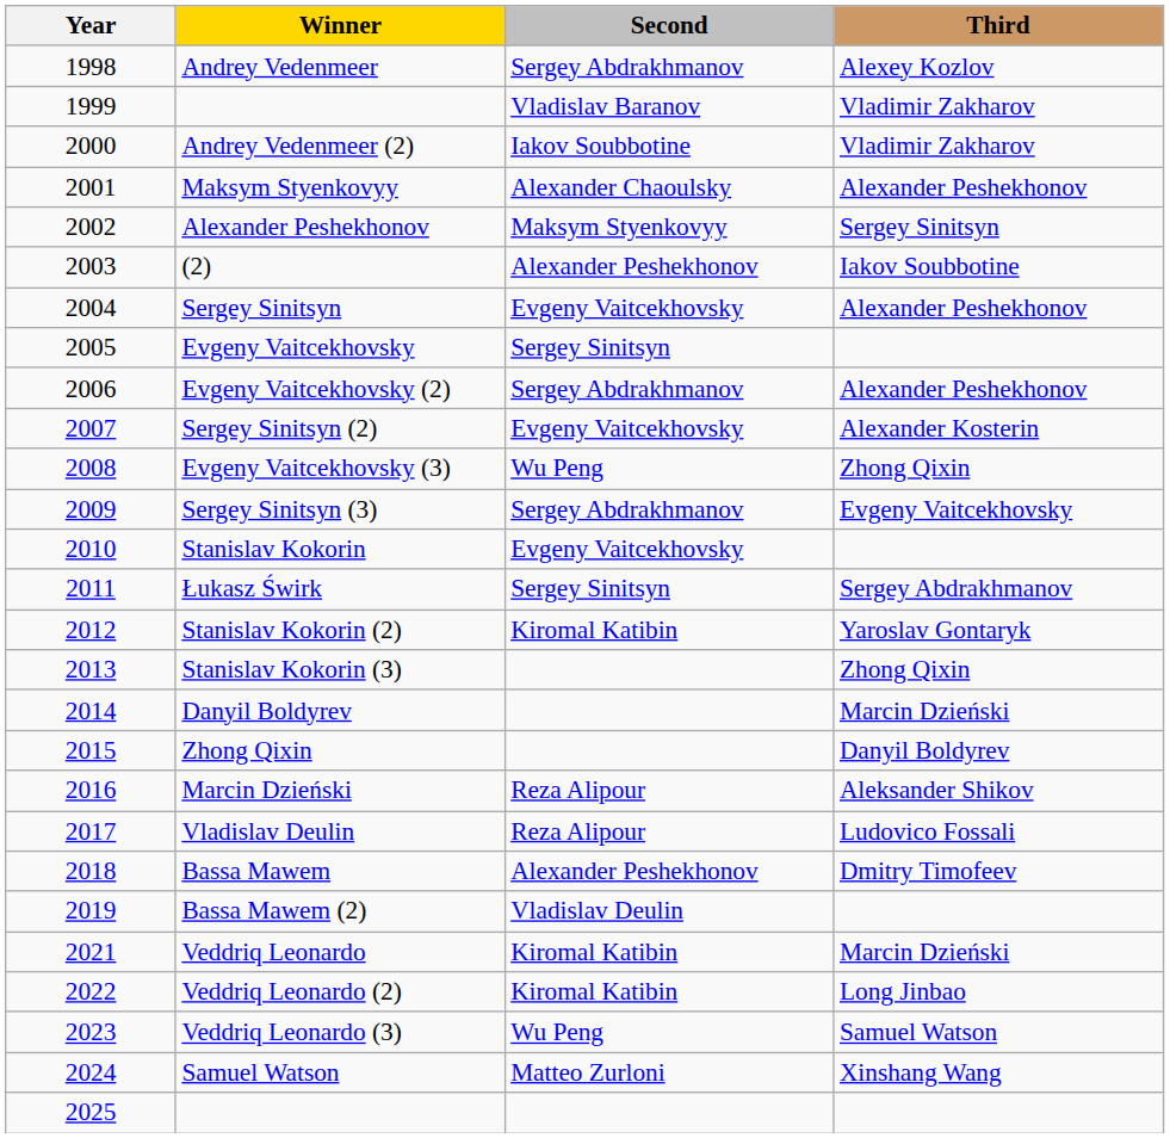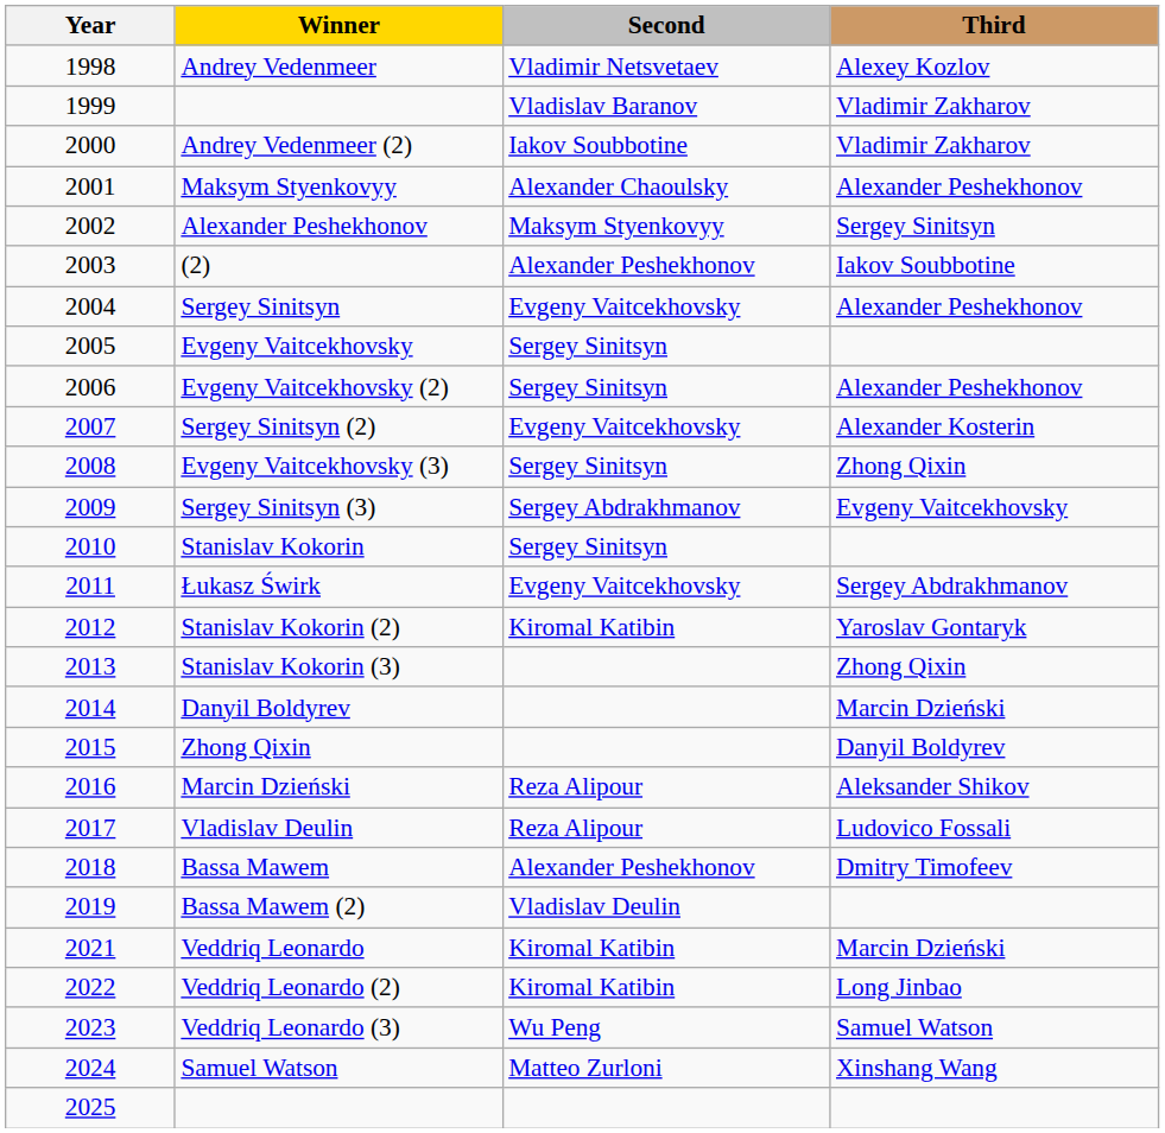Andrey Vedenmeer | Second: Sergey Abdrakhmanov -> Vladimir Netsvetaev
Evgeny Vaitcekhovsky (2) | Second: Sergey Abdrakhmanov -> Sergey Sinitsyn
Evgeny Vaitcekhovsky (3) | Second: Wu Peng -> Sergey Sinitsyn
Stanislav Kokorin | Second: Evgeny Vaitcekhovsky -> Sergey Sinitsyn
Łukasz Świrk | Second: Sergey Sinitsyn -> Evgeny Vaitcekhovsky
